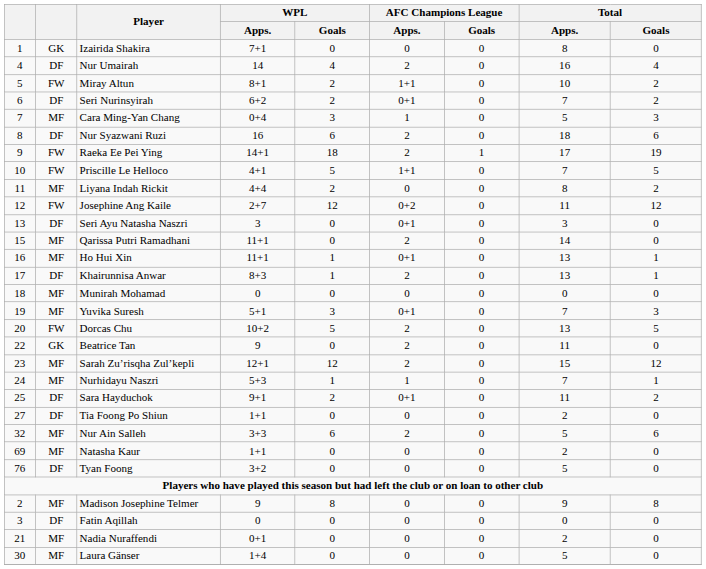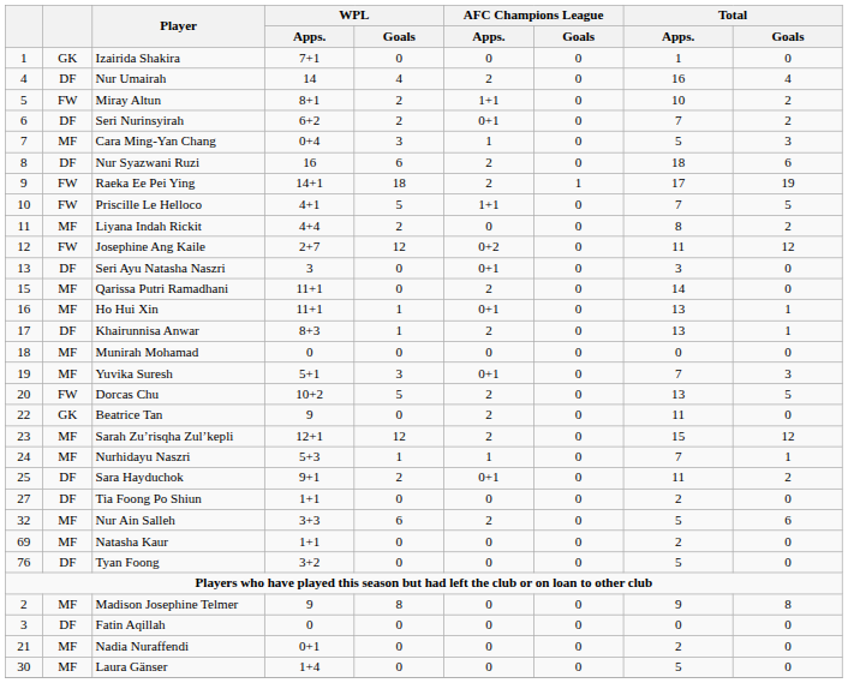Izairida Shakira | Total / Apps.: 8 -> 1
